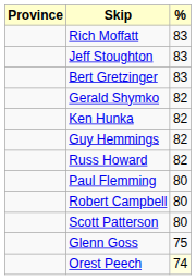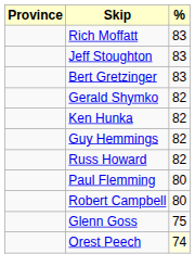- row: Scott Patterson | 80
